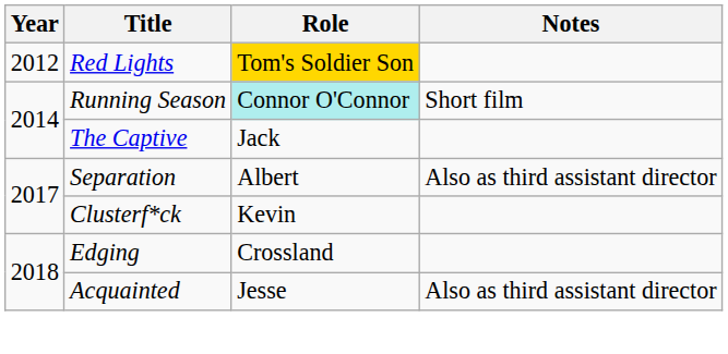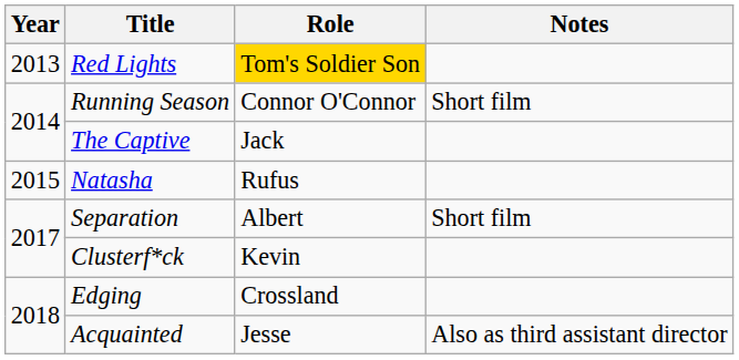Red Lights | Year: 2012 -> 2013
Running Season | Role: paleturquoise background -> no background
+ row: 2015 | Natasha | Rufus
Separation | Notes: Also as third assistant director -> Short film
